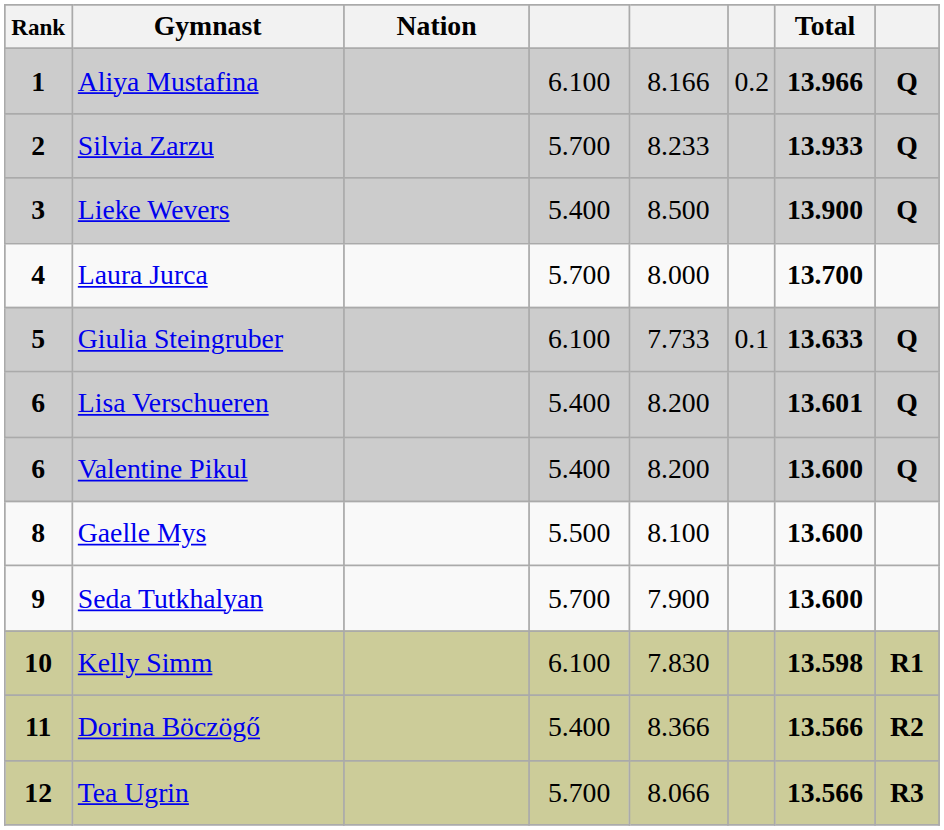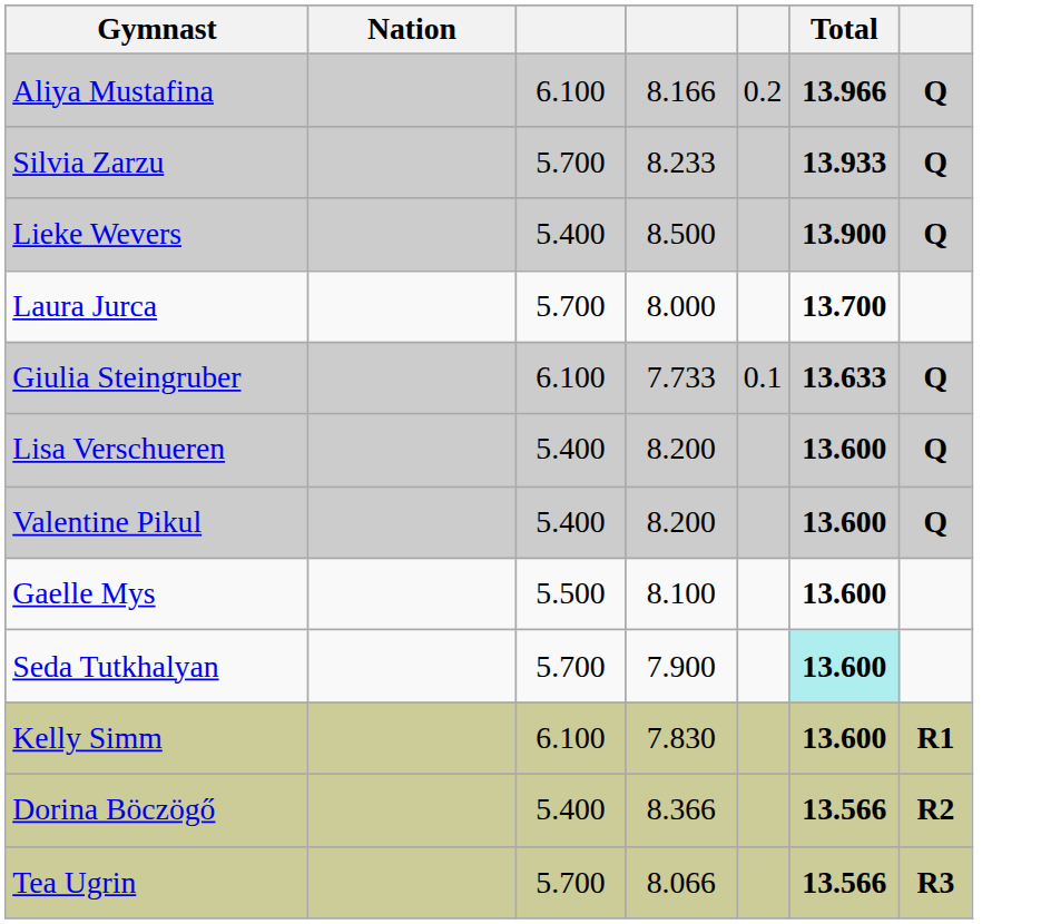- column: Rank | 1 | 2 | 3 | 4 | 5 | 6 | 6 | 8 | 9 | 10 | 11 | 12
Lisa Verschueren | Total: 13.601 -> 13.600
Seda Tutkhalyan | Total: no background -> paleturquoise background
Kelly Simm | Total: 13.598 -> 13.600
